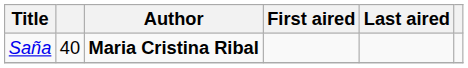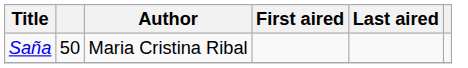Saña | column 2: 40 -> 50
Saña | Author: bold -> normal
